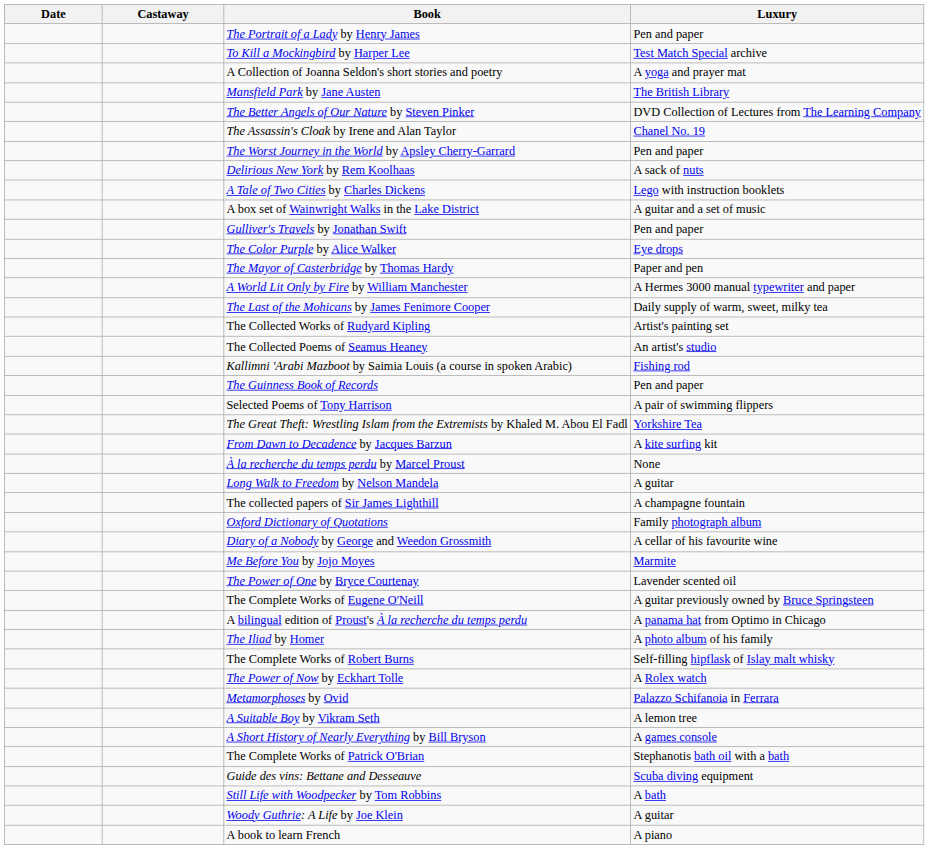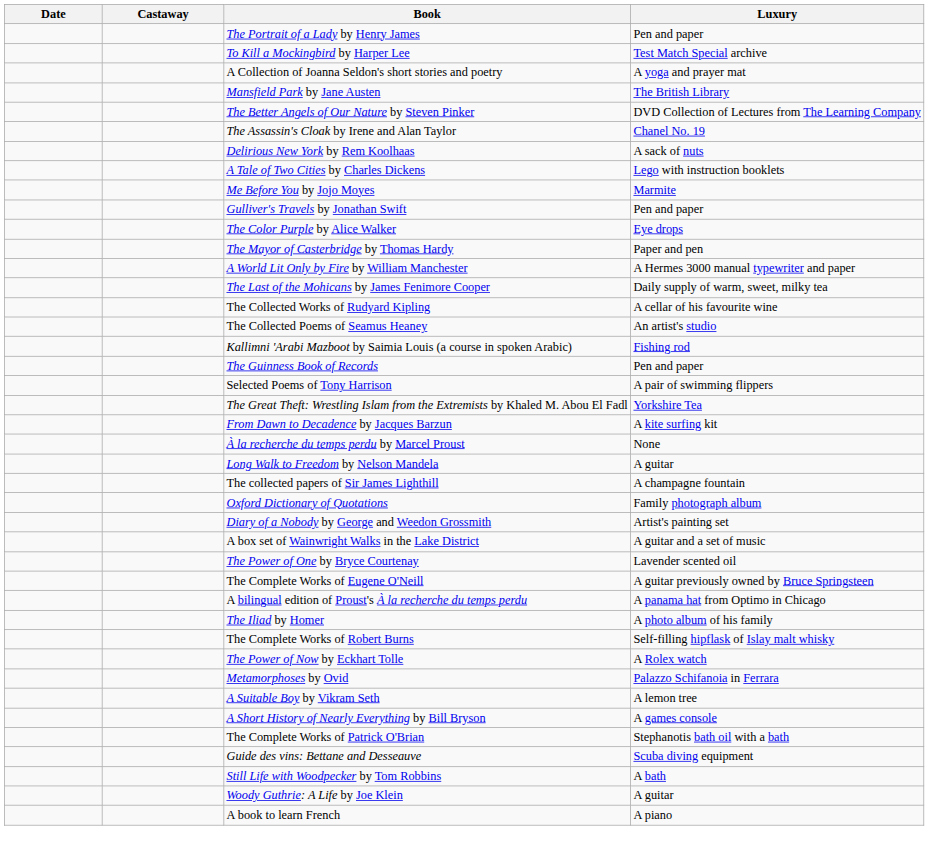- row: The Worst Journey in the World by Apsley Cherry-Garrard | Pen and paper
rows swapped: A box set of Wainwright Walks in the Lake District <-> Me Before You by Jojo Moyes
The Collected Works of Rudyard Kipling | Luxury: Artist's painting set -> A cellar of his favourite wine
Diary of a Nobody by George and Weedon Grossmith | Luxury: A cellar of his favourite wine -> Artist's painting set
